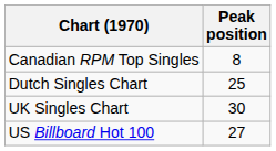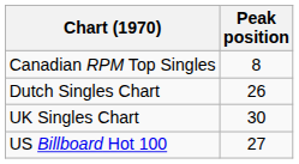Dutch Singles Chart | Peak position: 25 -> 26
